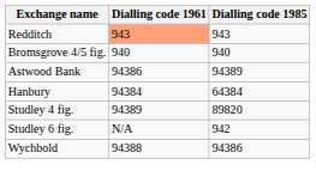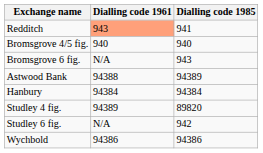Redditch | Dialling code 1985: 943 -> 941
+ row: Bromsgrove 6 fig. | N/A | 943
Astwood Bank | Dialling code 1961: 94386 -> 94388
Hanbury | Dialling code 1985: 64384 -> 94384
Wychbold | Dialling code 1961: 94388 -> 94386
